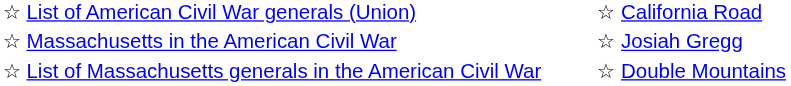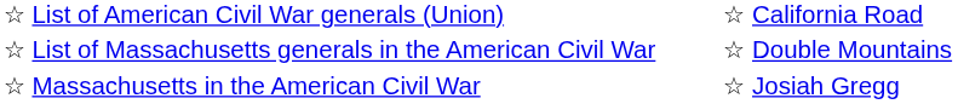rows swapped: ☆ List of Massachusetts generals in the American Civil War <-> ☆ Massachusetts in the American Civil War
